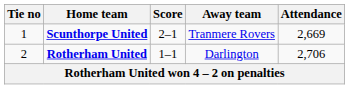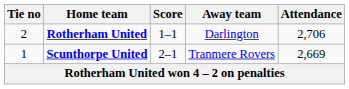rows swapped: Scunthorpe United <-> Rotherham United
